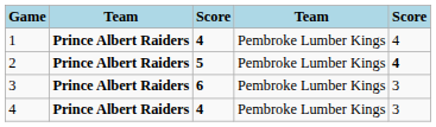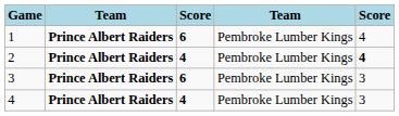1 | column 3: 4 -> 6
2 | column 3: 5 -> 4
